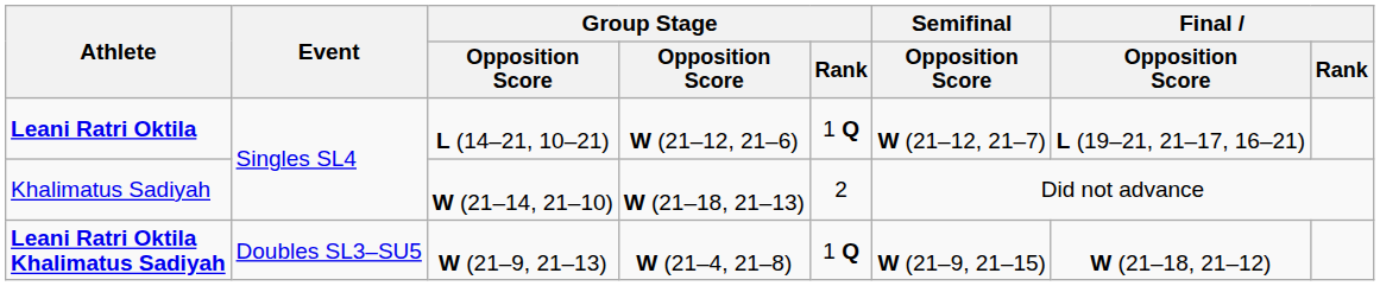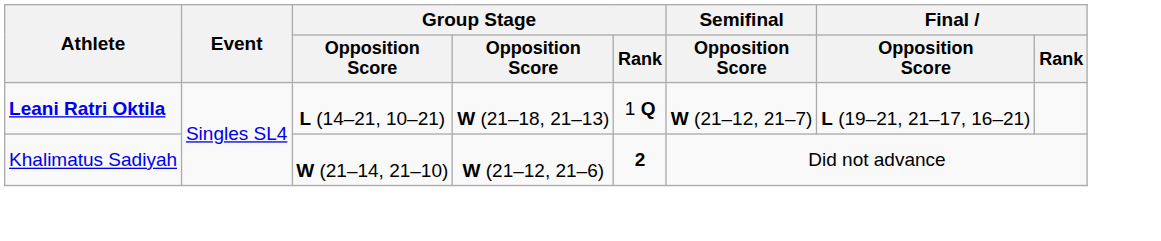Leani Ratri Oktila | column 4: W (21–12, 21–6) -> W (21–18, 21–13)
Khalimatus Sadiyah | column 4: W (21–18, 21–13) -> W (21–12, 21–6)
Khalimatus Sadiyah | Group Stage / Rank: normal -> bold
- row: Leani Ratri Oktila Khalimatus Sadiyah | Doubles SL3–SU5 | W (21–9, 21–13) | W (21–4, 21–8) | 1 Q | W (21–9, 21–15) | W (21–18, 21–12)
